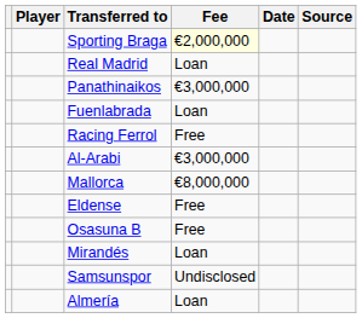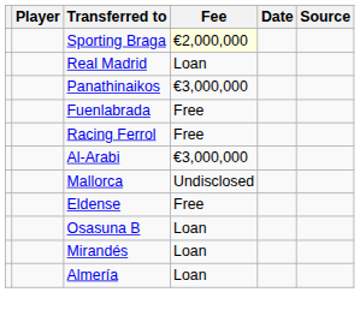Fuenlabrada | Fee: Loan -> Free
Mallorca | Fee: €8,000,000 -> Undisclosed
Osasuna B | Fee: Free -> Loan
- row: Samsunspor | Undisclosed
